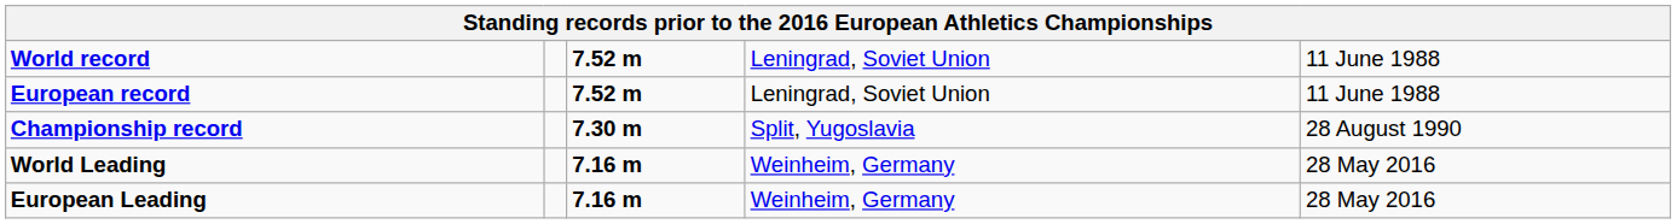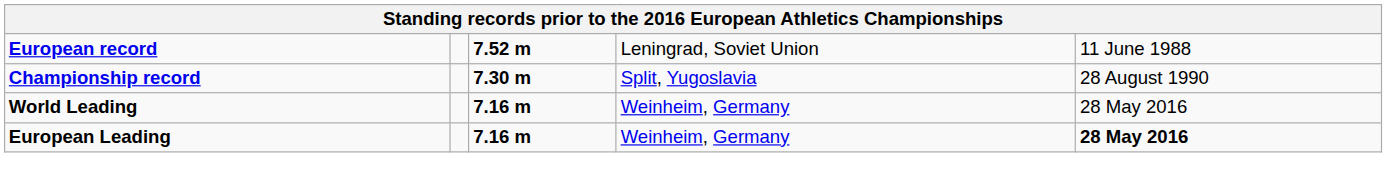- row: World record | 7.52 m | Leningrad, Soviet Union | 11 June 1988
European Leading | column 5: normal -> bold
